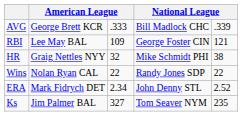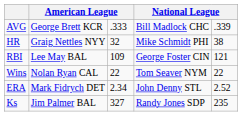rows swapped: HR <-> RBI
Wins | column 4: Randy Jones SDP -> Tom Seaver NYM
Ks | column 4: Tom Seaver NYM -> Randy Jones SDP
